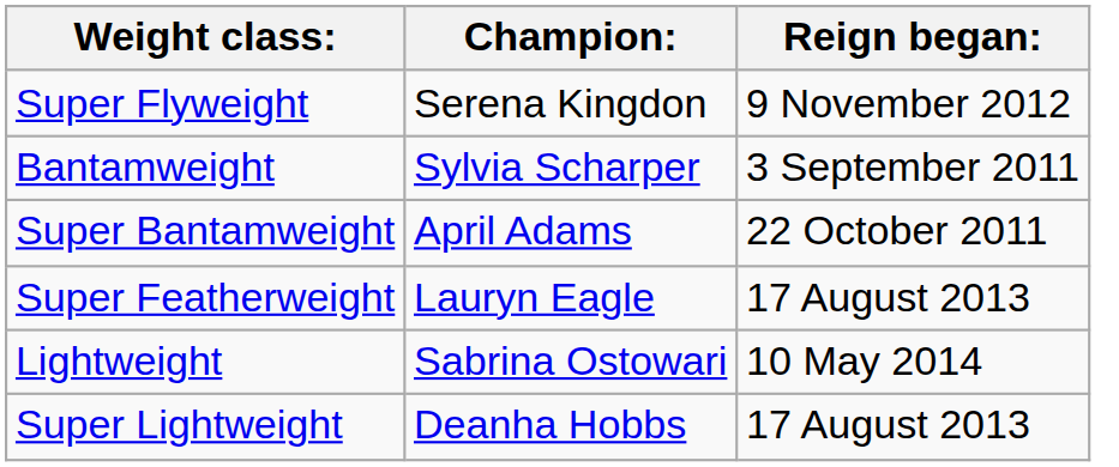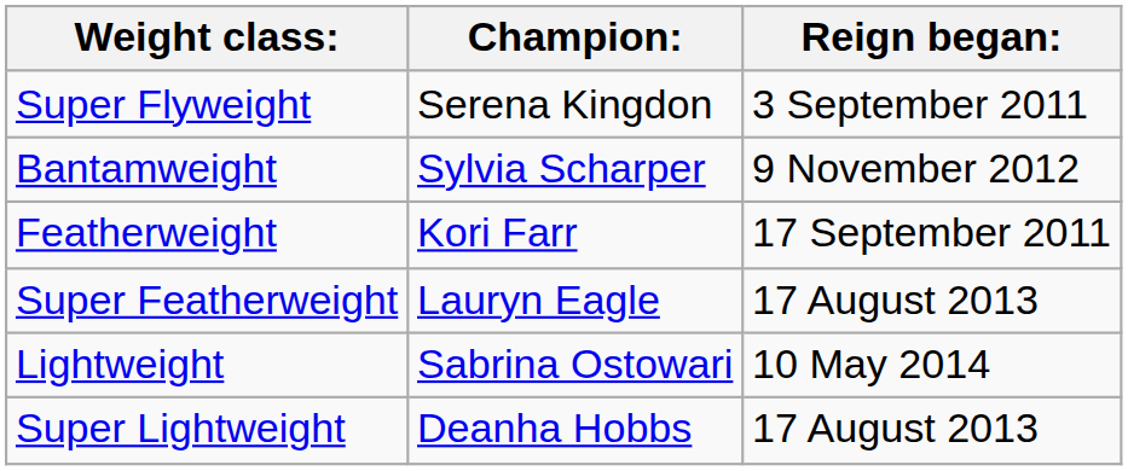Super Flyweight | Reign began:: 9 November 2012 -> 3 September 2011
Bantamweight | Reign began:: 3 September 2011 -> 9 November 2012
- row: Super Bantamweight | April Adams | 22 October 2011
+ row: Featherweight | Kori Farr | 17 September 2011
